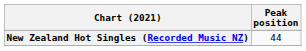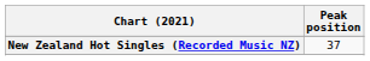New Zealand Hot Singles (Recorded Music NZ) | Peak position: 44 -> 37
